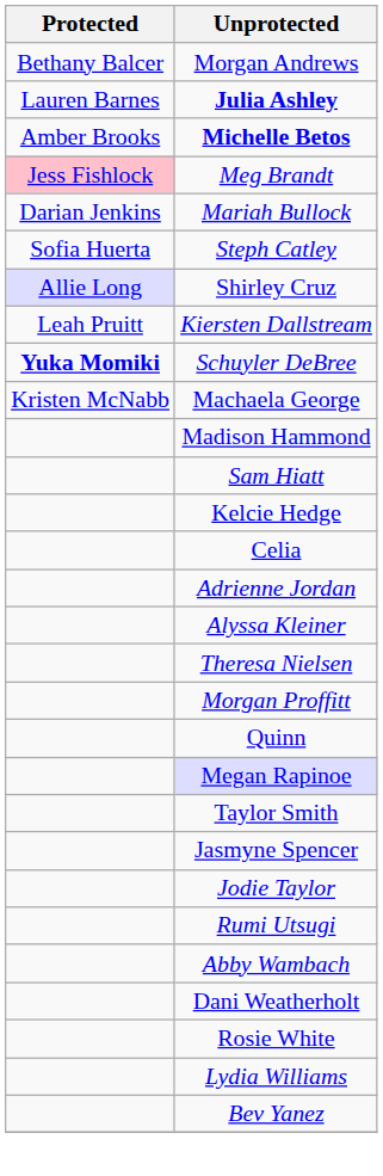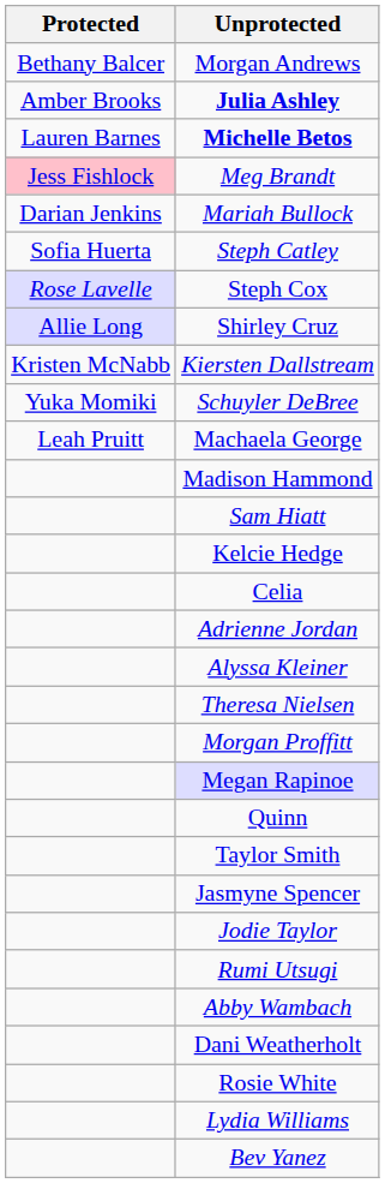Julia Ashley | Protected: Lauren Barnes -> Amber Brooks
Michelle Betos | Protected: Amber Brooks -> Lauren Barnes
+ row: Rose Lavelle | Steph Cox
Kiersten Dallstream | Protected: Leah Pruitt -> Kristen McNabb
Schuyler DeBree | Protected: bold -> normal
Machaela George | Protected: Kristen McNabb -> Leah Pruitt
rows swapped: Quinn <-> Megan Rapinoe
